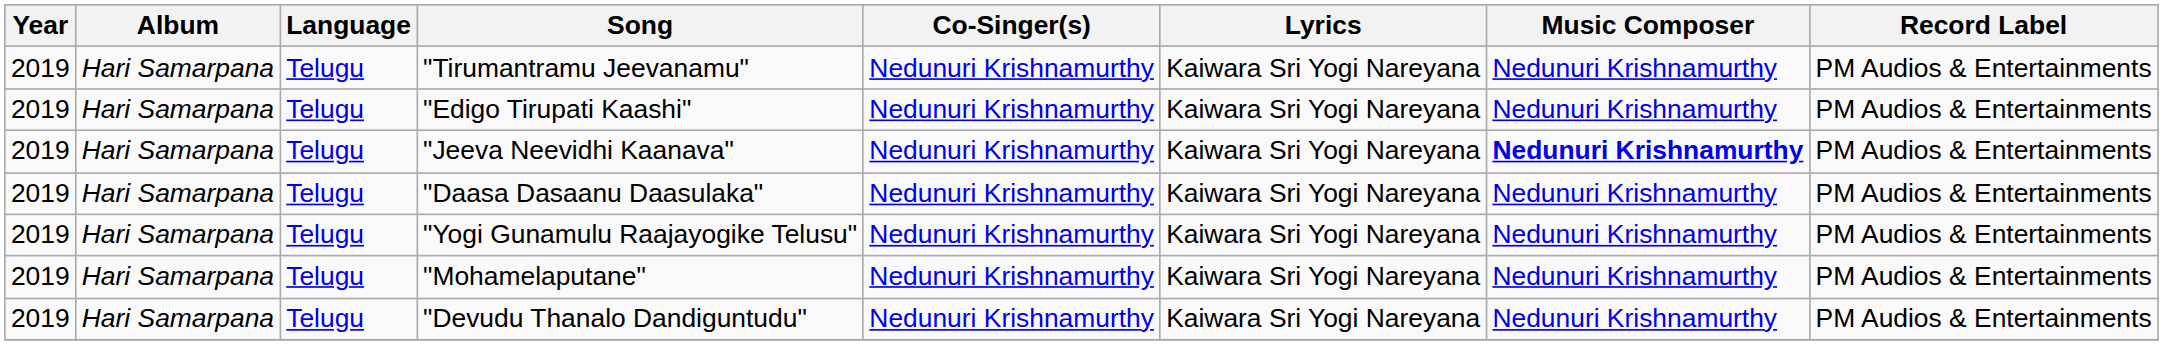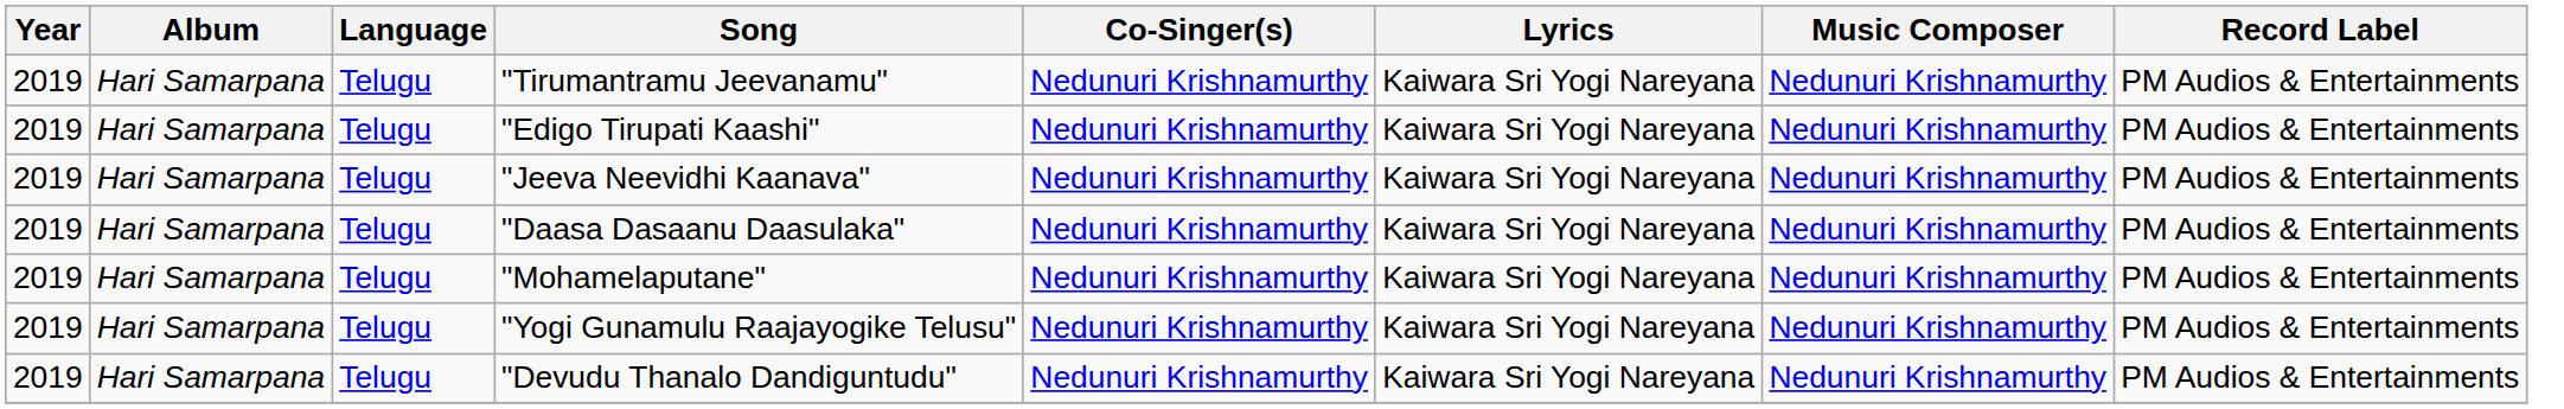"Jeeva Neevidhi Kaanava" | Music Composer: bold -> normal
rows swapped: "Mohamelaputane" <-> "Yogi Gunamulu Raajayogike Telusu"
